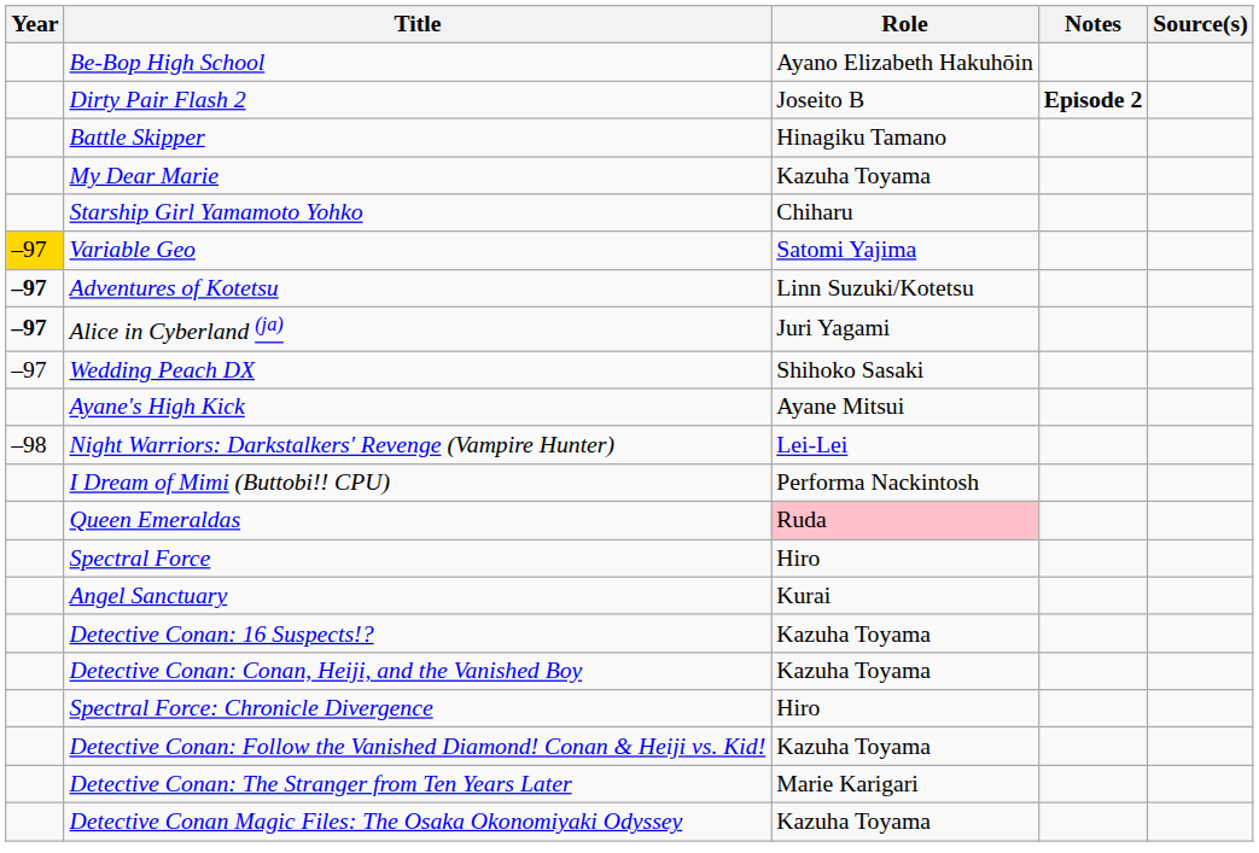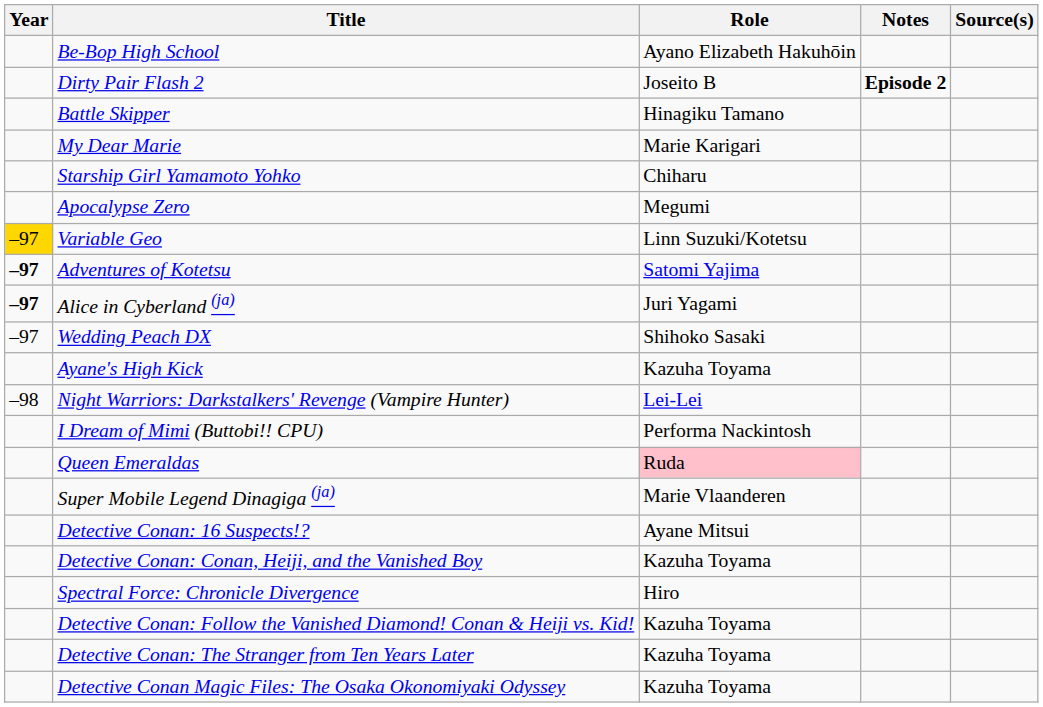My Dear Marie | Role: Kazuha Toyama -> Marie Karigari
+ row: Apocalypse Zero | Megumi
Variable Geo | Role: Satomi Yajima -> Linn Suzuki/Kotetsu
Adventures of Kotetsu | Role: Linn Suzuki/Kotetsu -> Satomi Yajima
Ayane's High Kick | Role: Ayane Mitsui -> Kazuha Toyama
+ row: Super Mobile Legend Dinagiga (ja) | Marie Vlaanderen
- row: Spectral Force | Hiro
- row: Angel Sanctuary | Kurai
Detective Conan: 16 Suspects!? | Role: Kazuha Toyama -> Ayane Mitsui
Detective Conan: The Stranger from Ten Years Later | Role: Marie Karigari -> Kazuha Toyama
